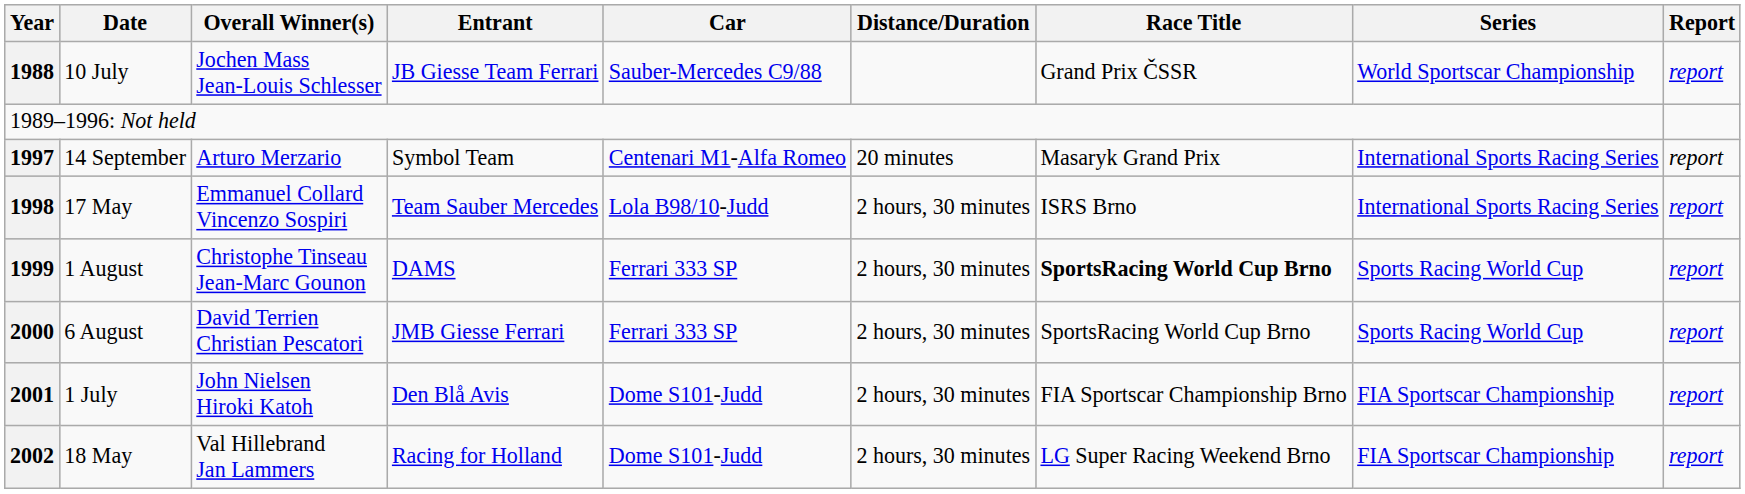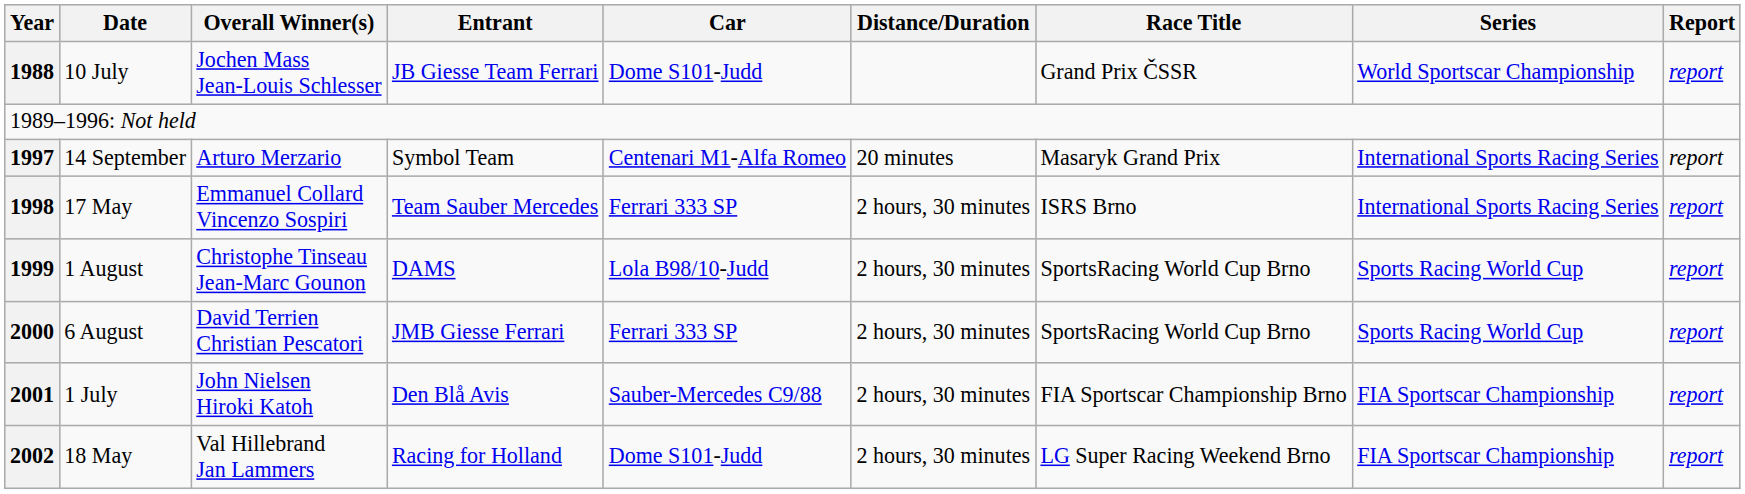10 July | Car: Sauber-Mercedes C9/88 -> Dome S101-Judd
17 May | Car: Lola B98/10-Judd -> Ferrari 333 SP
1 August | Car: Ferrari 333 SP -> Lola B98/10-Judd
1 August | Race Title: bold -> normal
1 July | Car: Dome S101-Judd -> Sauber-Mercedes C9/88
